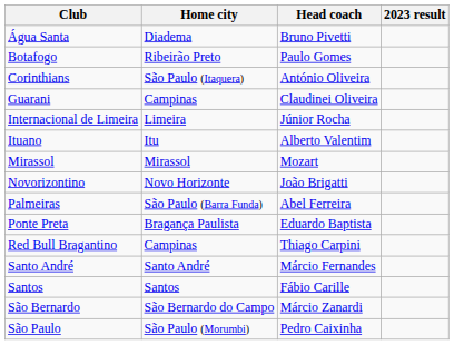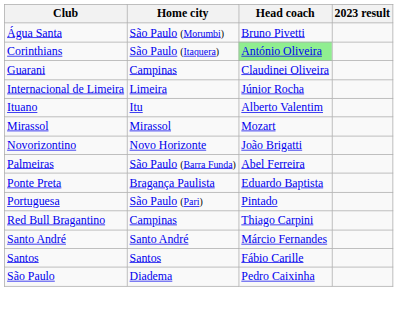Água Santa | Home city: Diadema -> São Paulo (Morumbi)
- row: Botafogo | Ribeirão Preto | Paulo Gomes
Corinthians | Head coach: no background -> lightgreen background
+ row: Portuguesa | São Paulo (Pari) | Pintado
- row: São Bernardo | São Bernardo do Campo | Márcio Zanardi
São Paulo | Home city: São Paulo (Morumbi) -> Diadema
